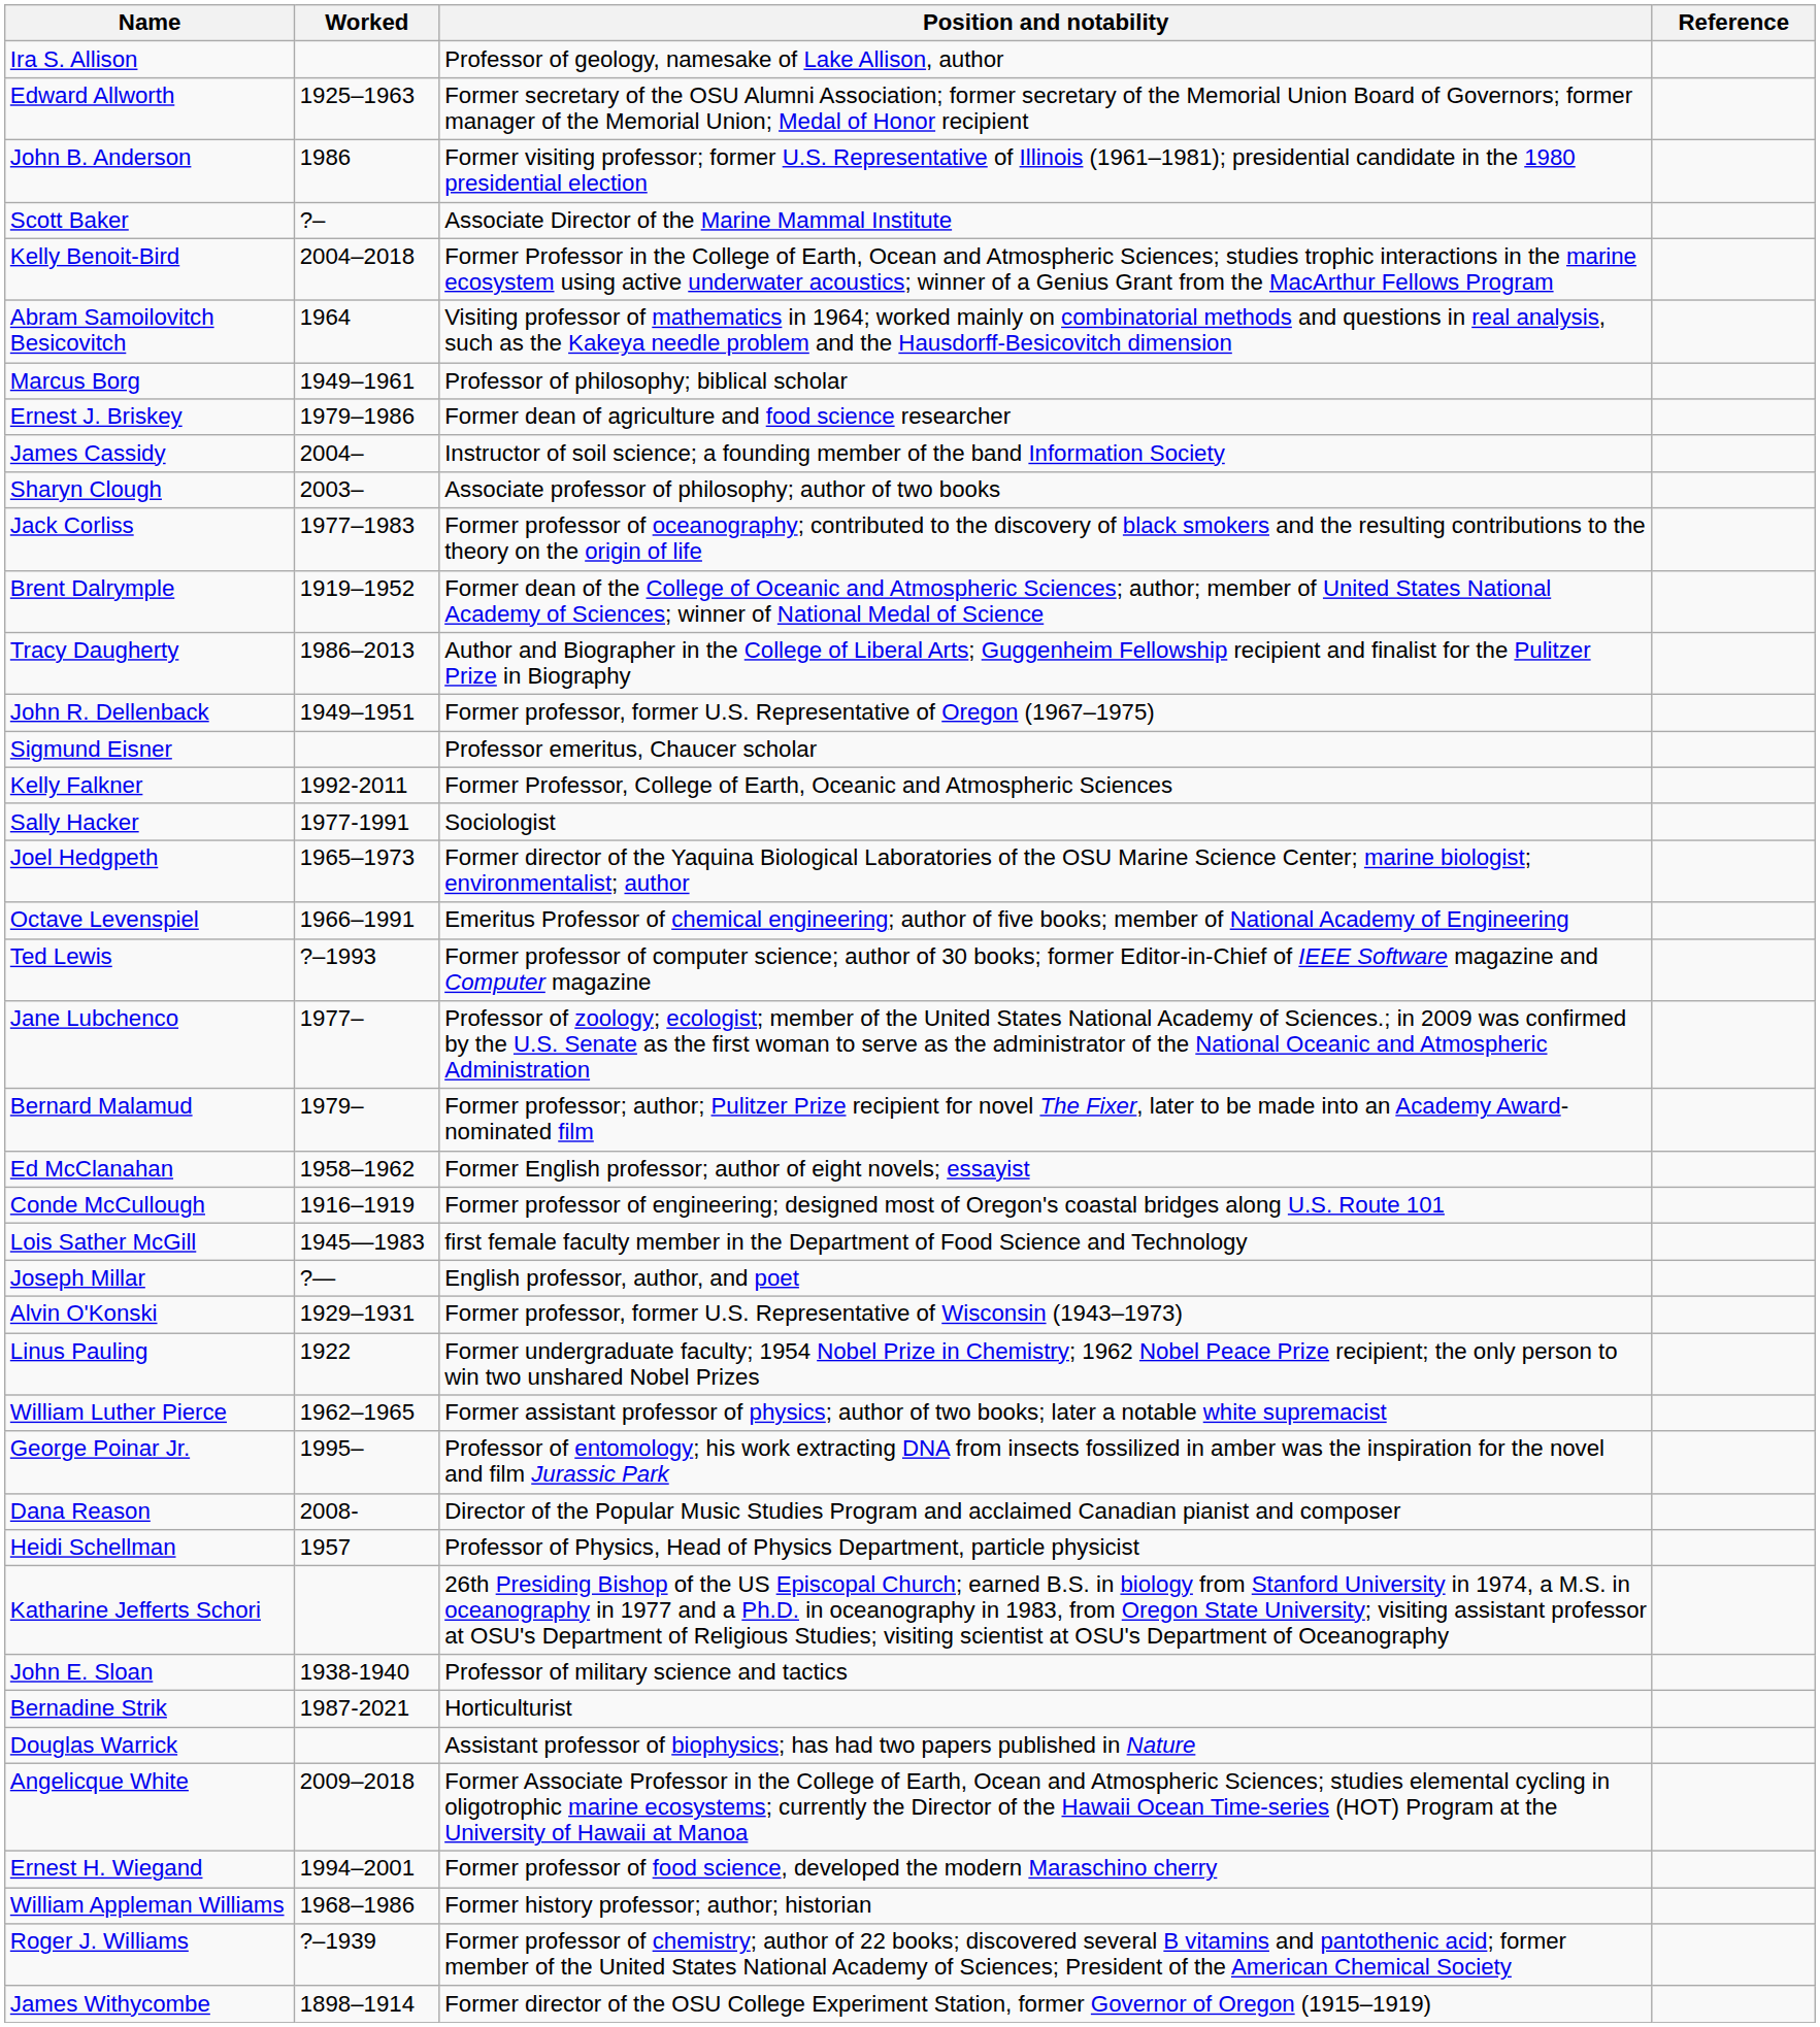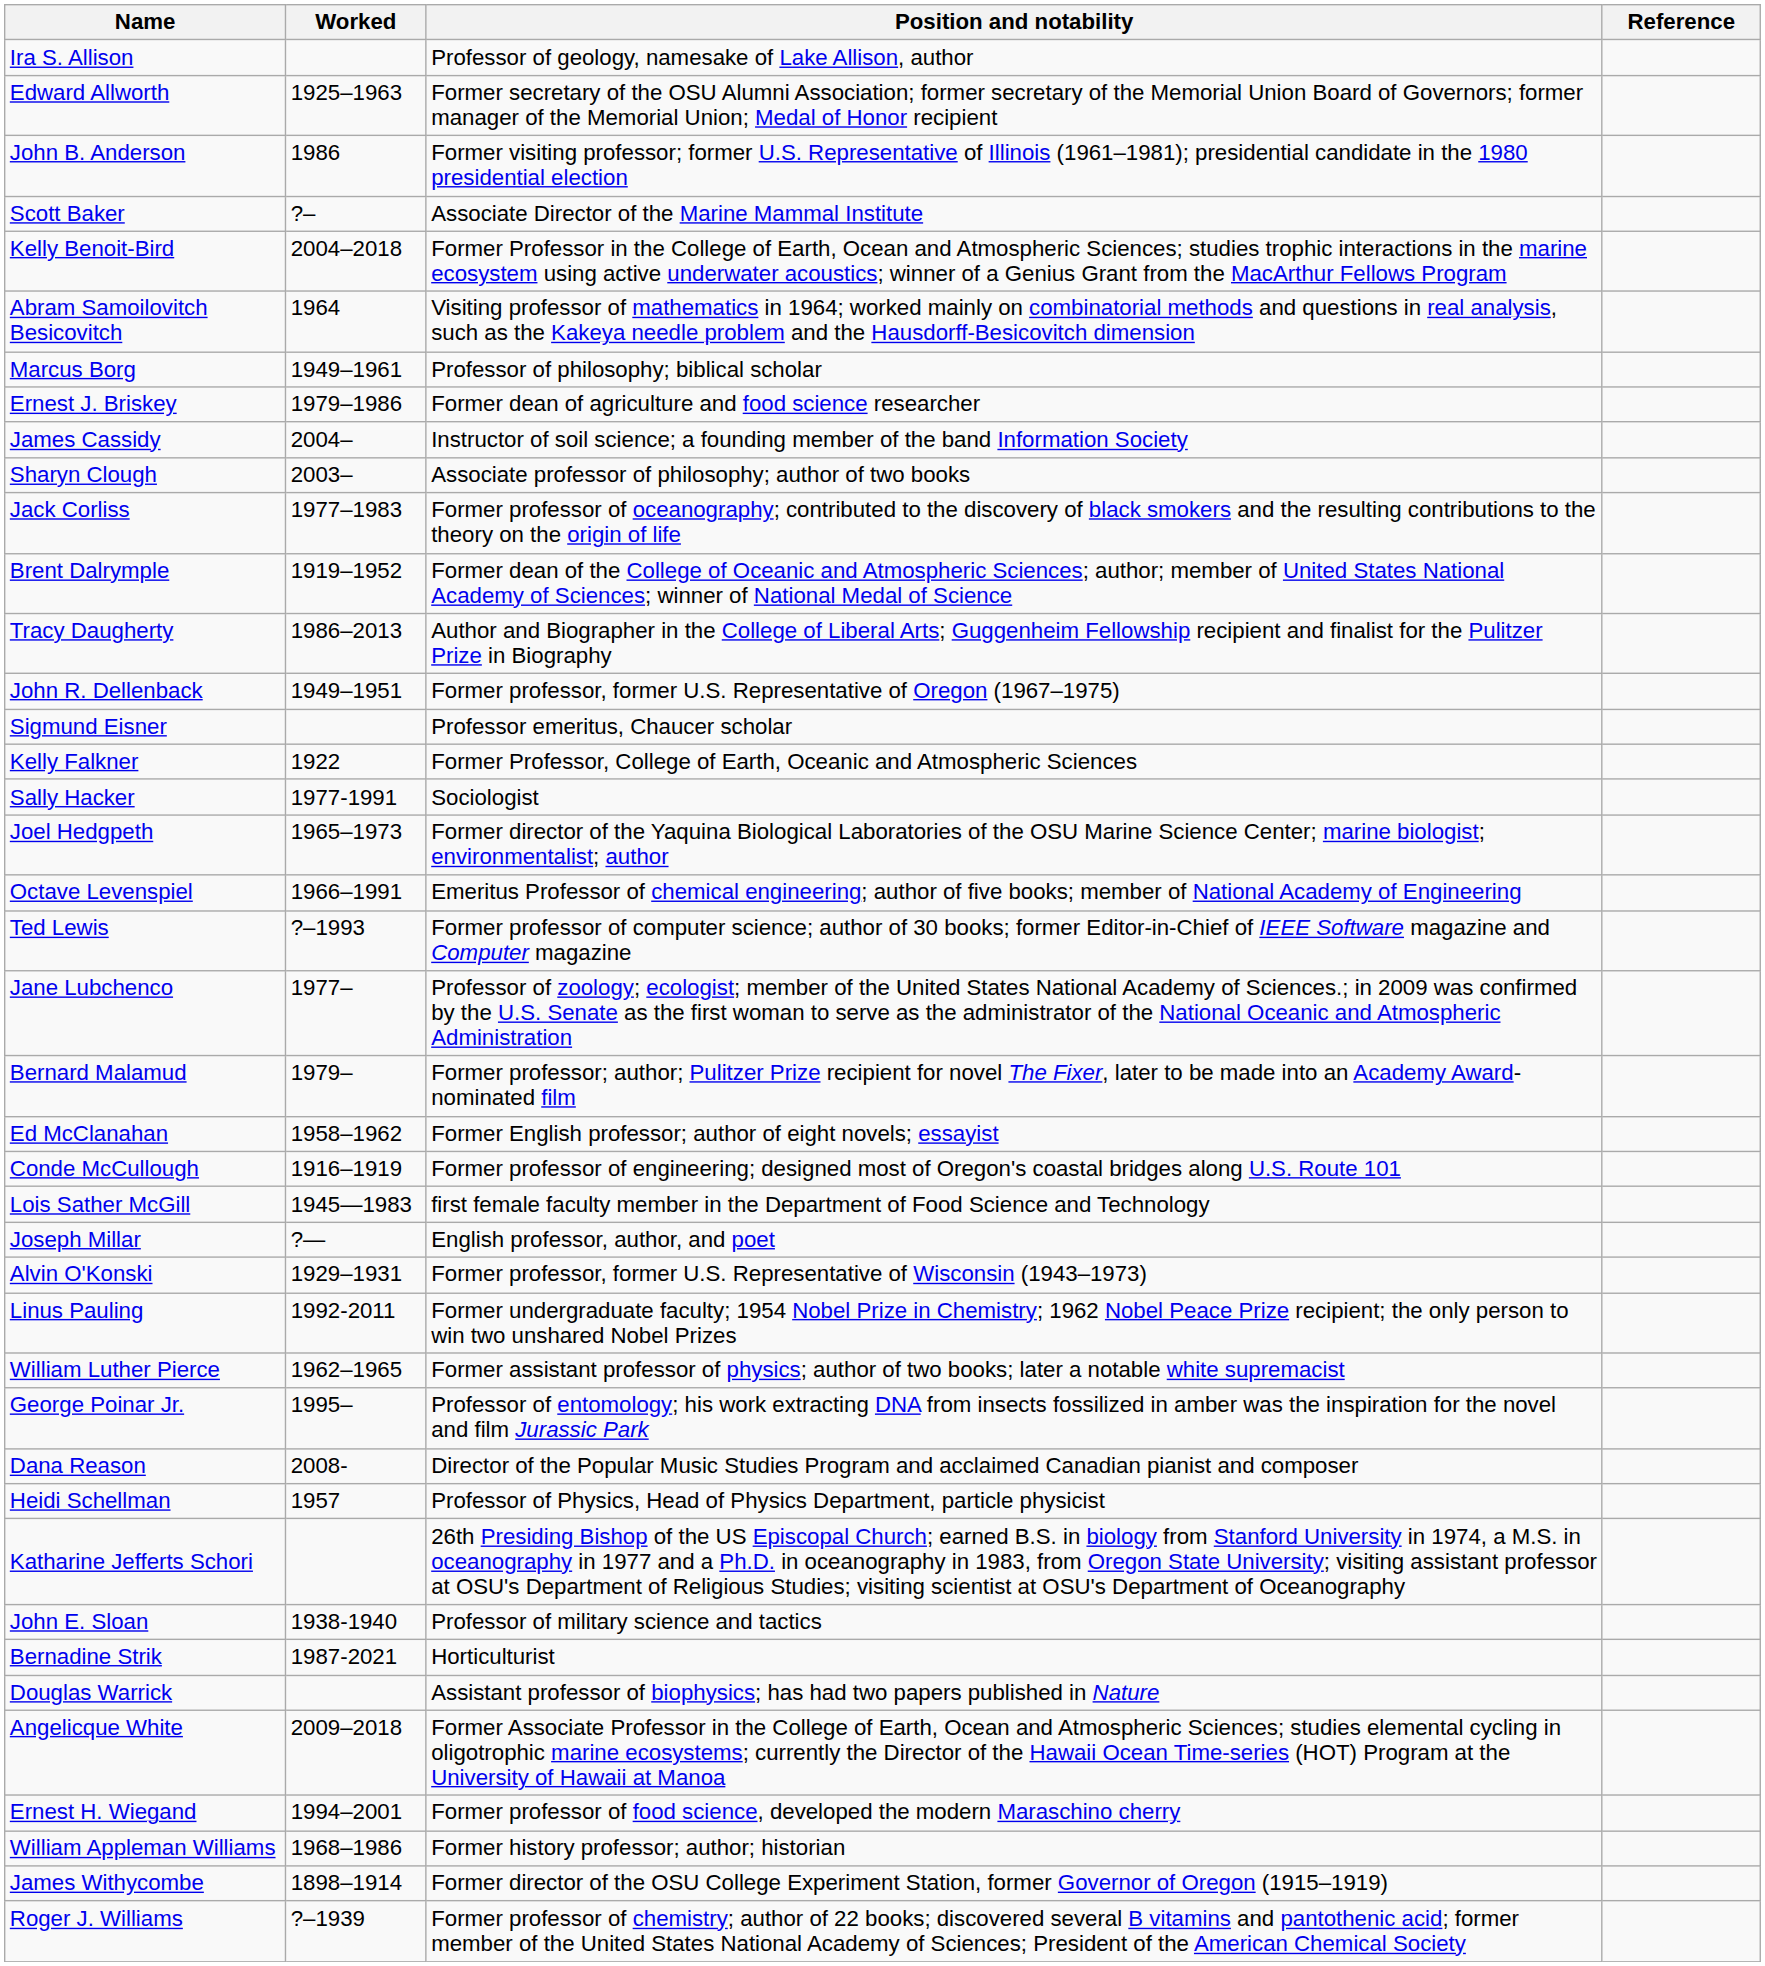Kelly Falkner | Worked: 1992-2011 -> 1922
Linus Pauling | Worked: 1922 -> 1992-2011
rows swapped: Roger J. Williams <-> James Withycombe
